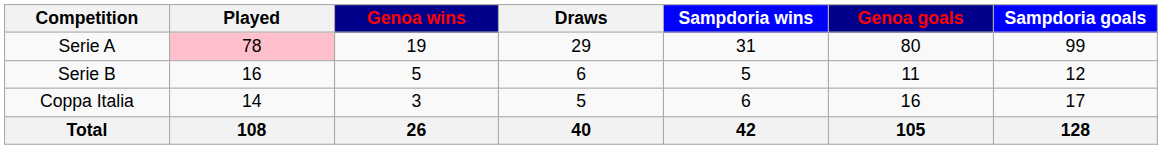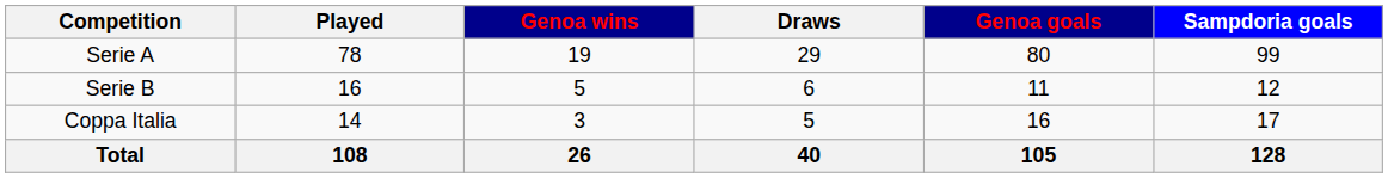- column: Sampdoria wins | 31 | 5 | 6 | 42
Serie A | Played: pink background -> no background
